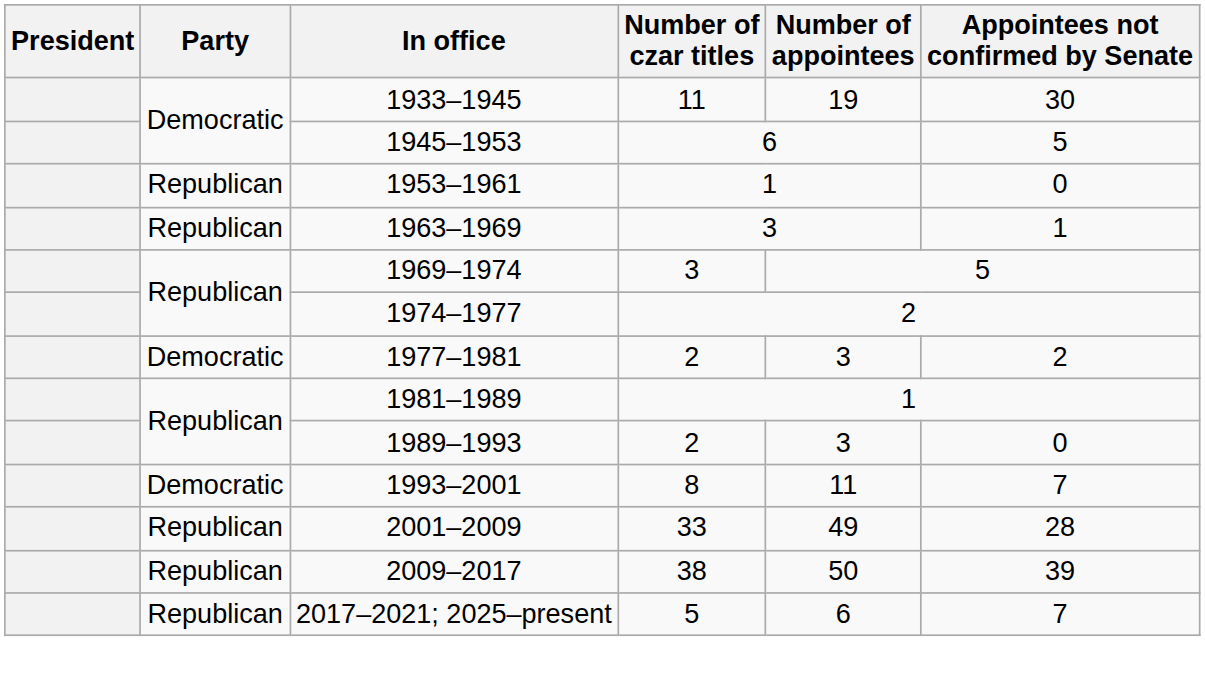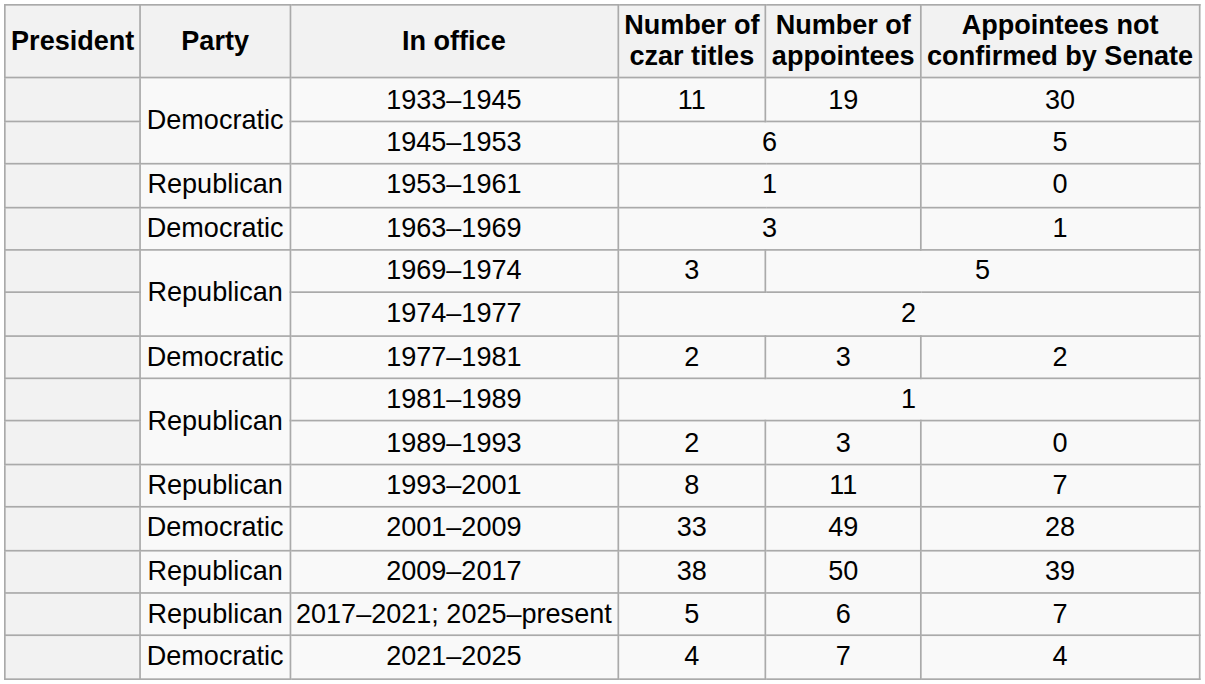1963–1969 | Party: Republican -> Democratic
1993–2001 | Party: Democratic -> Republican
2001–2009 | Party: Republican -> Democratic
+ row: Democratic | 2021–2025 | 4 | 7 | 4
